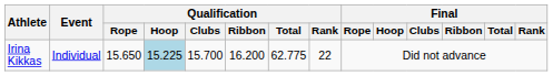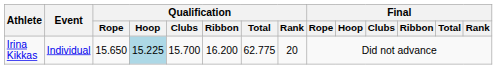Irina Kikkas | Qualification / Rank: 22 -> 20
